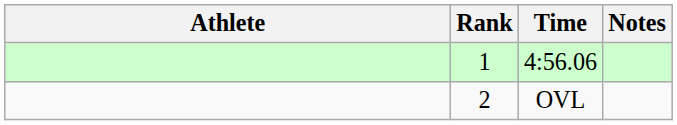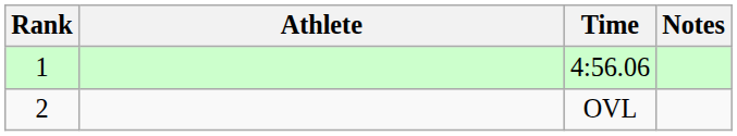columns swapped: Rank <-> Athlete
